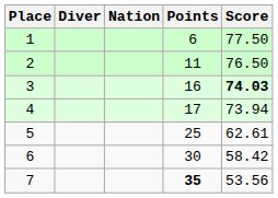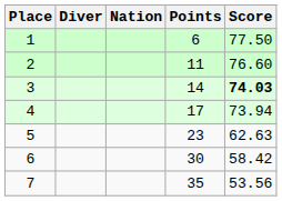2 | Score: 76.50 -> 76.60
3 | Points: 16 -> 14
5 | Points: 25 -> 23
5 | Score: 62.61 -> 62.63
7 | Points: bold -> normal
